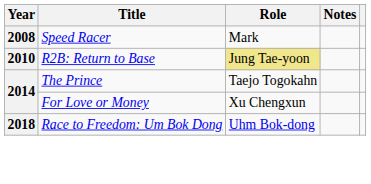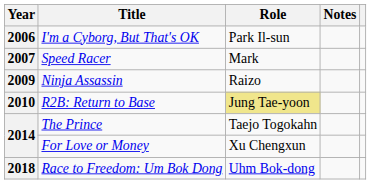+ row: 2006 | I'm a Cyborg, But That's OK | Park Il-sun
Speed Racer | Year: 2008 -> 2007
+ row: 2009 | Ninja Assassin | Raizo
